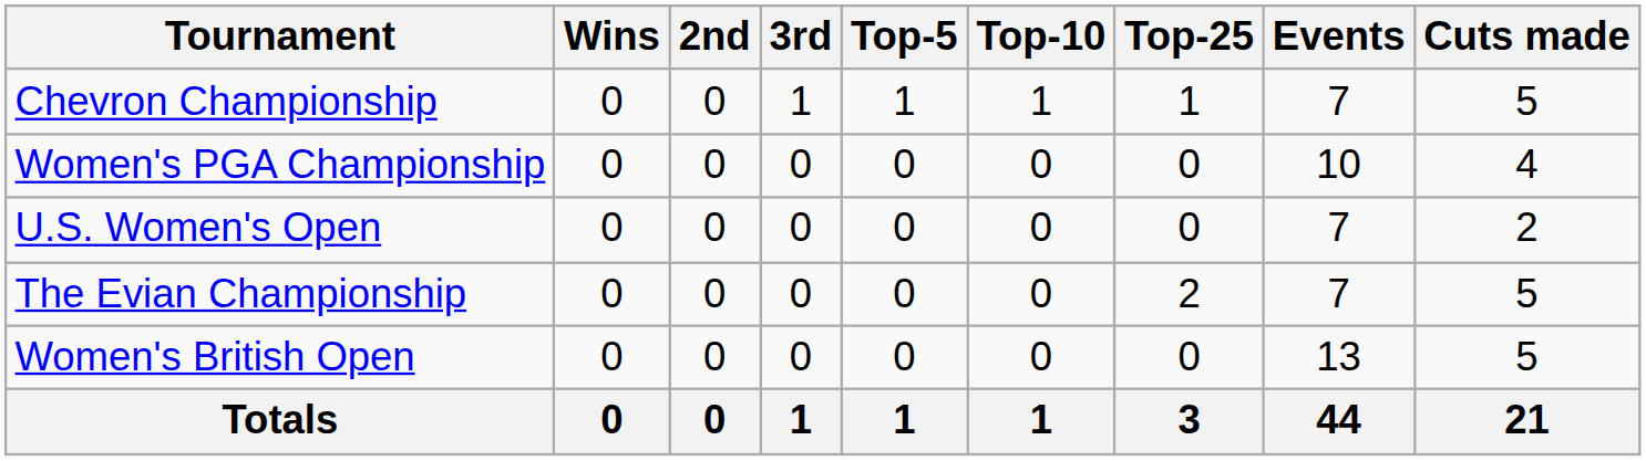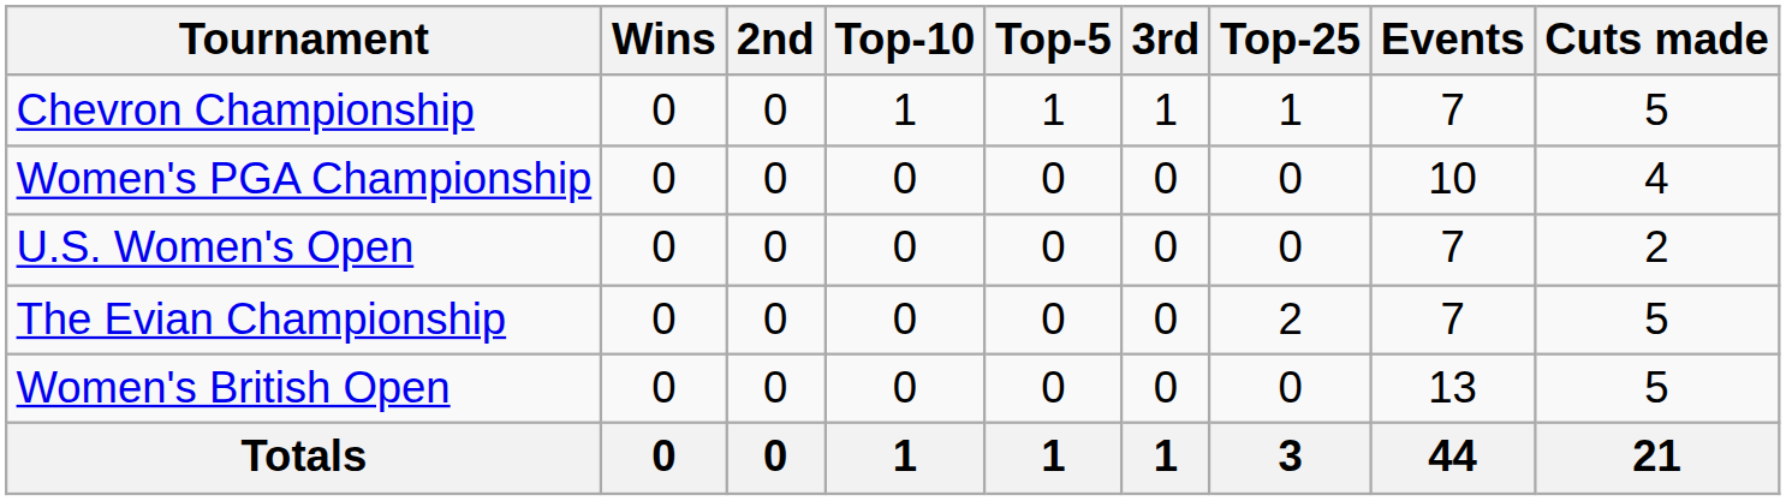columns swapped: 3rd <-> Top-10
